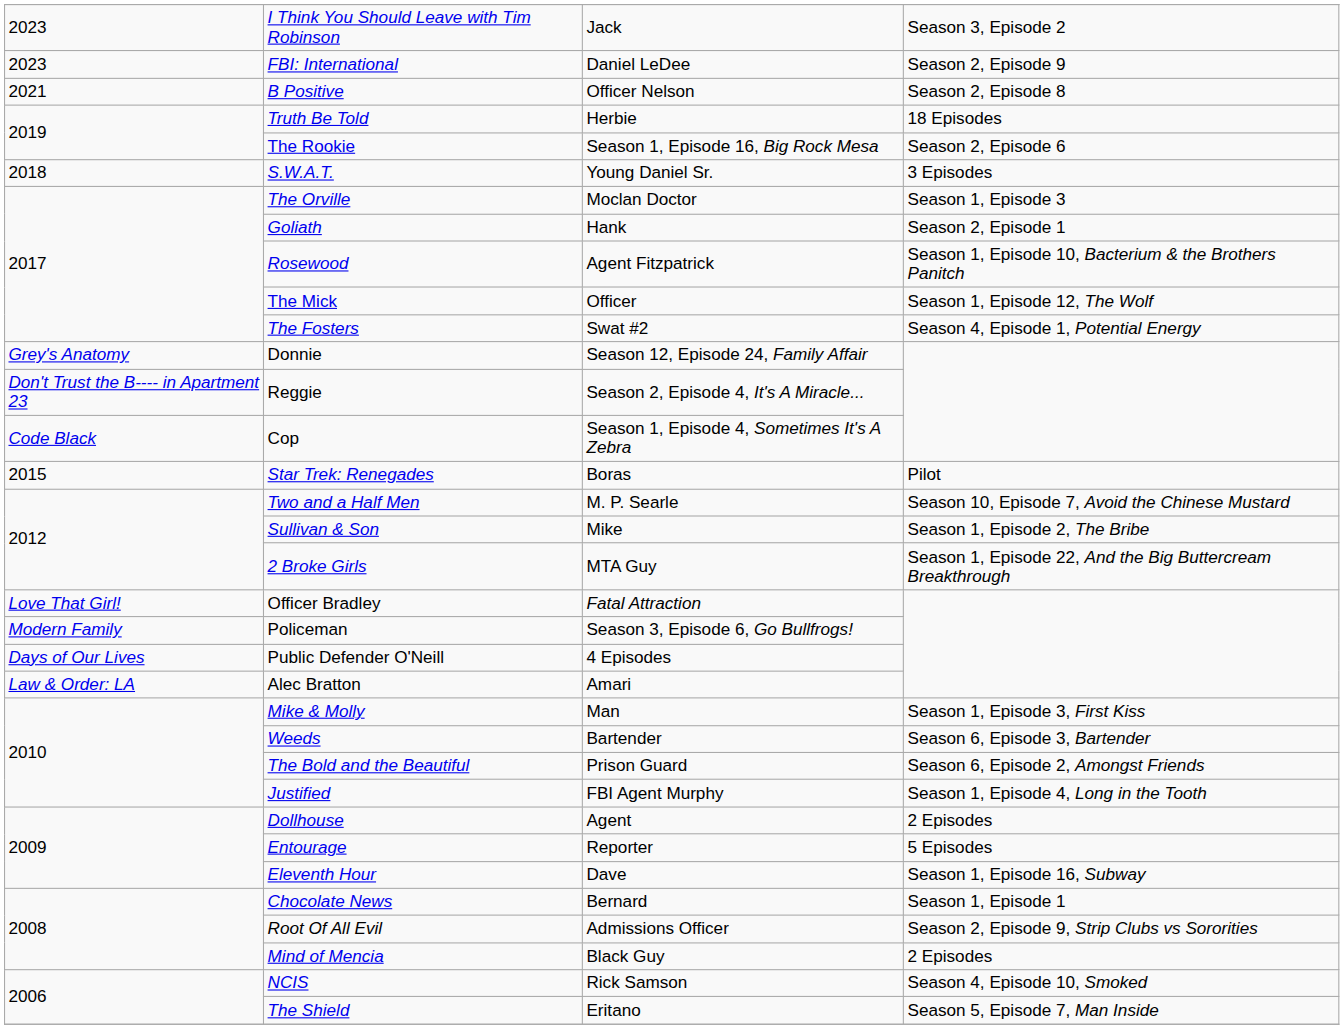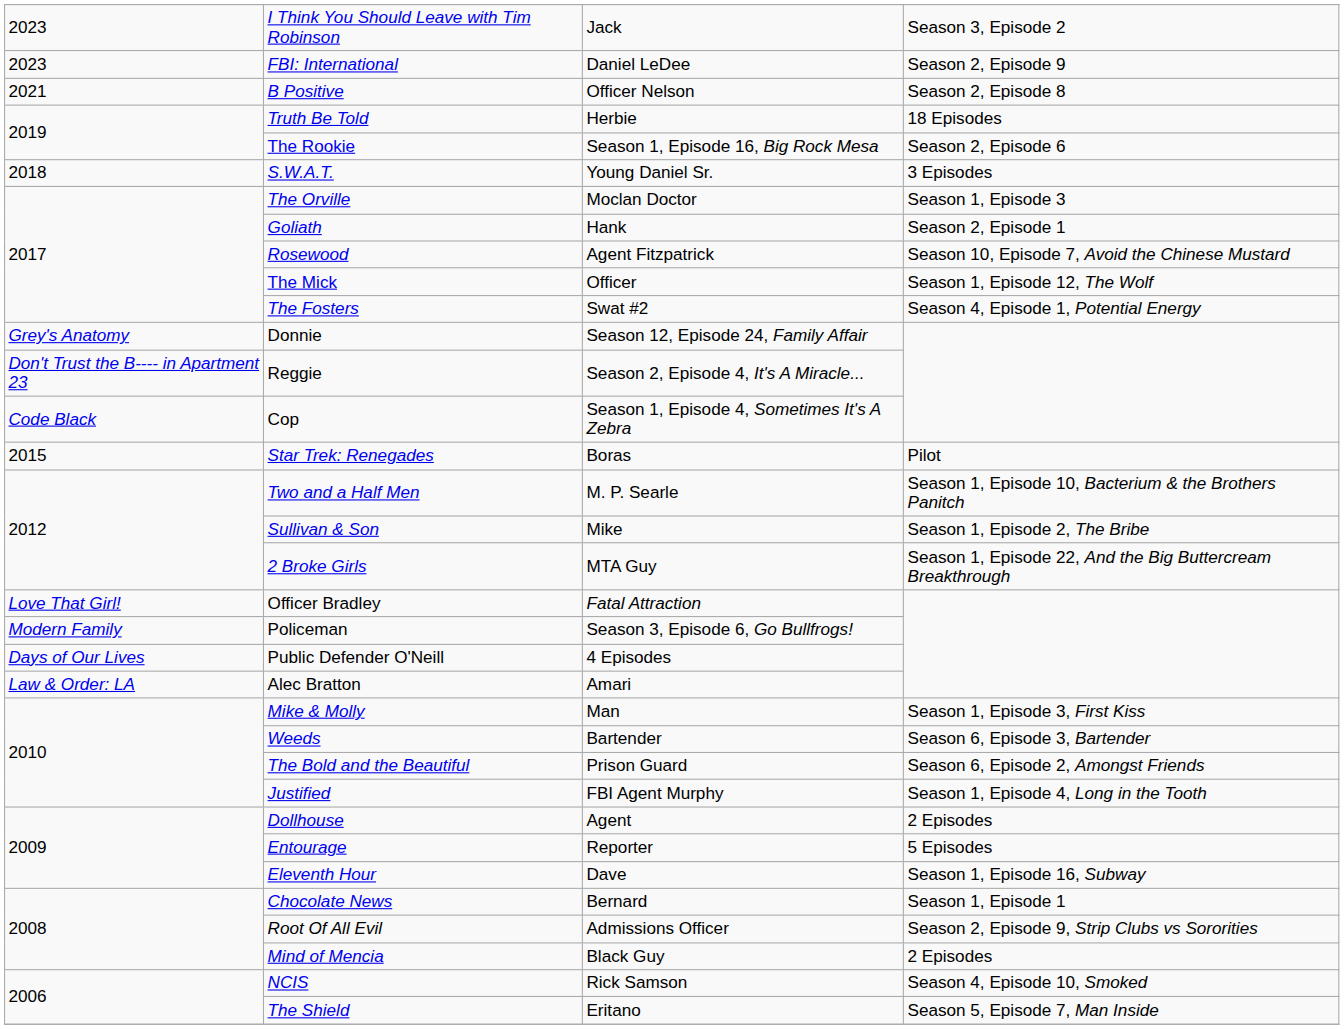Rosewood | column 4: Season 1, Episode 10, Bacterium & the Brothers Panitch -> Season 10, Episode 7, Avoid the Chinese Mustard
Two and a Half Men | column 4: Season 10, Episode 7, Avoid the Chinese Mustard -> Season 1, Episode 10, Bacterium & the Brothers Panitch
